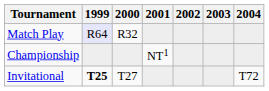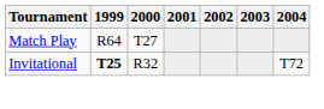Match Play | 1999: lavender background -> no background
Match Play | 2000: R32 -> T27
- row: Championship | NT1
Invitational | 2000: T27 -> R32
